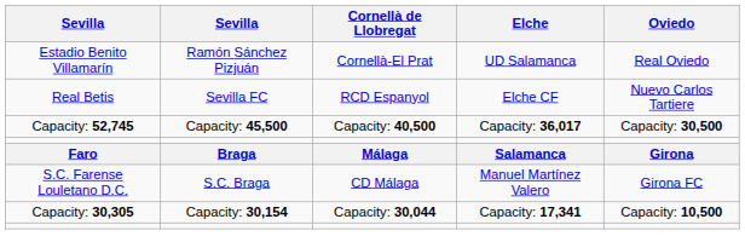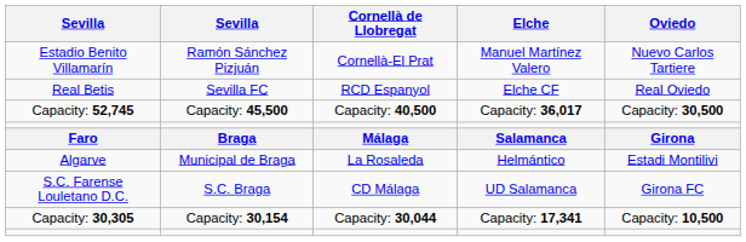Estadio Benito Villamarín | Elche: UD Salamanca -> Manuel Martínez Valero
Estadio Benito Villamarín | Oviedo: Real Oviedo -> Nuevo Carlos Tartiere
Real Betis | Oviedo: Nuevo Carlos Tartiere -> Real Oviedo
+ row: Algarve | Municipal de Braga | La Rosaleda | Helmántico | Estadi Montilivi
S.C. Farense Louletano D.C. | Elche: Manuel Martínez Valero -> UD Salamanca
